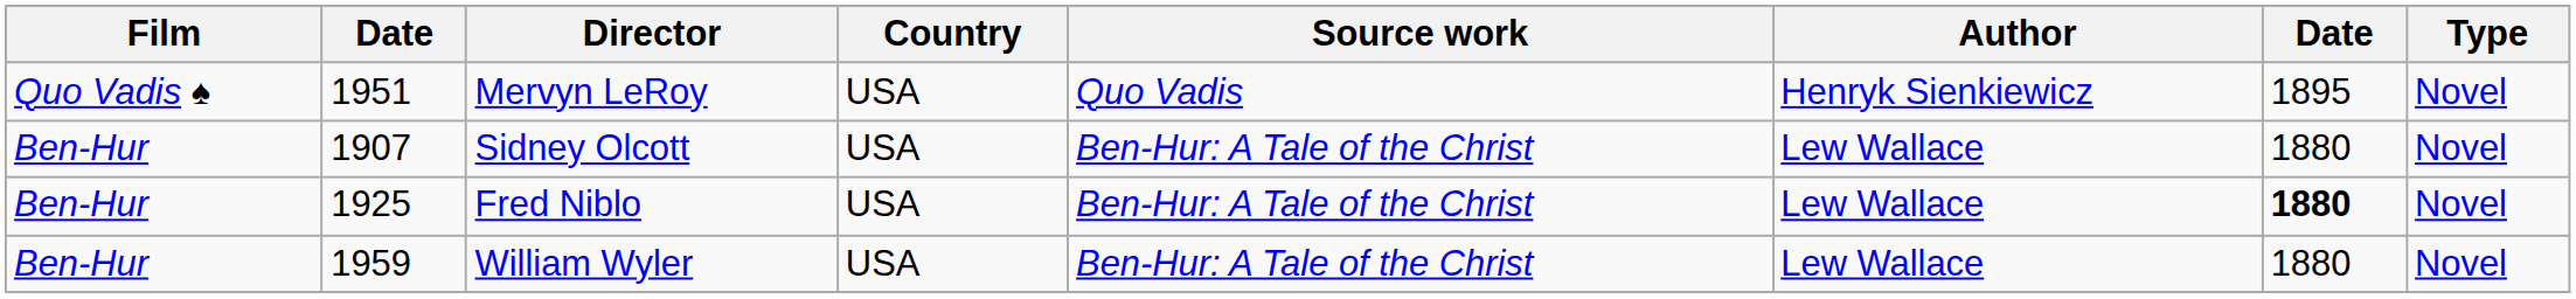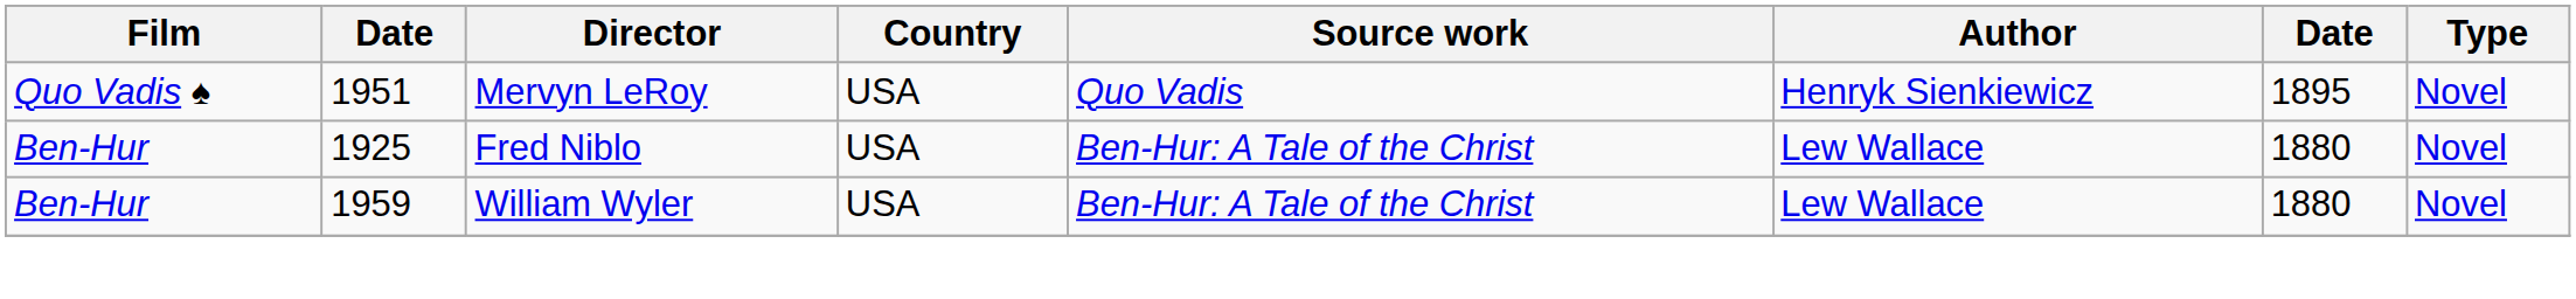- row: Ben-Hur | 1907 | Sidney Olcott | USA | Ben-Hur: A Tale of the Christ | Lew Wallace | 1880 | Novel
Fred Niblo | column 7: bold -> normal
